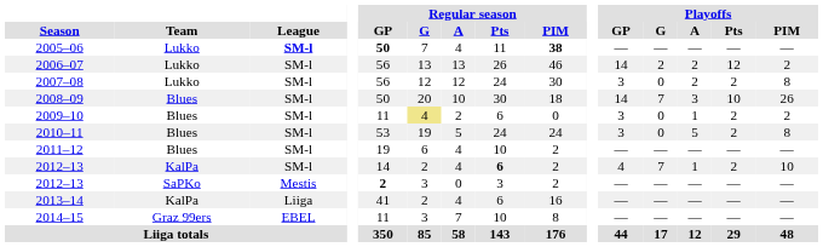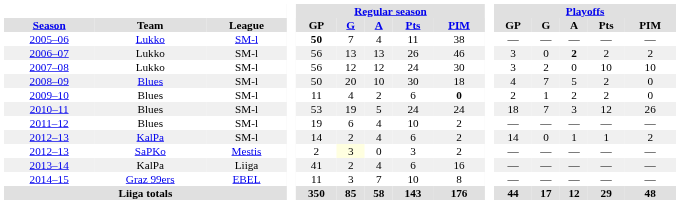2005–06 | League: bold -> normal
2005–06 | Regular season / PIM: bold -> normal
2006–07 | Playoffs / GP: 14 -> 3
2006–07 | Playoffs / G: 2 -> 0
2006–07 | Playoffs / A: normal -> bold
2006–07 | Playoffs / Pts: 12 -> 2
2007–08 | Playoffs / G: 0 -> 2
2007–08 | Playoffs / A: 2 -> 0
2007–08 | Playoffs / Pts: 2 -> 10
2007–08 | Playoffs / PIM: 8 -> 10
2008–09 | Playoffs / GP: 14 -> 4
2008–09 | Playoffs / A: 3 -> 5
2008–09 | Playoffs / Pts: 10 -> 2
2008–09 | Playoffs / PIM: 26 -> 0
2009–10 | Regular season / G: khaki background -> no background
2009–10 | Regular season / PIM: normal -> bold
2009–10 | Playoffs / GP: 3 -> 2
2009–10 | Playoffs / G: 0 -> 1
2009–10 | Playoffs / A: 1 -> 2
2009–10 | Playoffs / PIM: 2 -> 0
2010–11 | Playoffs / GP: 3 -> 18
2010–11 | Playoffs / G: 0 -> 7
2010–11 | Playoffs / A: 5 -> 3
2010–11 | Playoffs / Pts: 2 -> 12
2010–11 | Playoffs / PIM: 8 -> 26
2012–13 / KalPa | Regular season / Pts: bold -> normal
2012–13 / KalPa | Playoffs / GP: 4 -> 14
2012–13 / KalPa | Playoffs / G: 7 -> 0
2012–13 / KalPa | Playoffs / Pts: 2 -> 1
2012–13 / KalPa | Playoffs / PIM: 10 -> 2
2012–13 / SaPKo | Regular season / GP: bold -> normal
2012–13 / SaPKo | Regular season / G: no background -> lightyellow background
